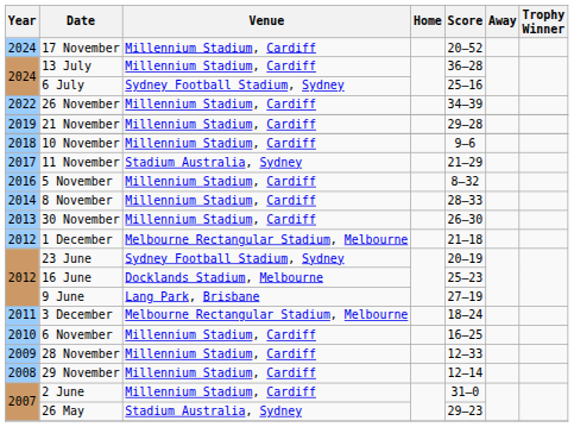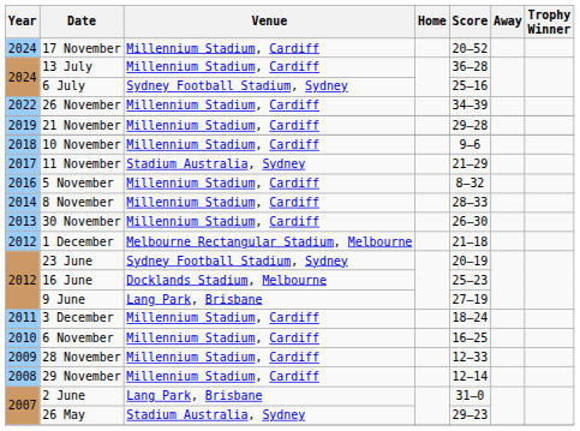3 December | Venue: Melbourne Rectangular Stadium, Melbourne -> Millennium Stadium, Cardiff
2 June | Venue: Millennium Stadium, Cardiff -> Lang Park, Brisbane
